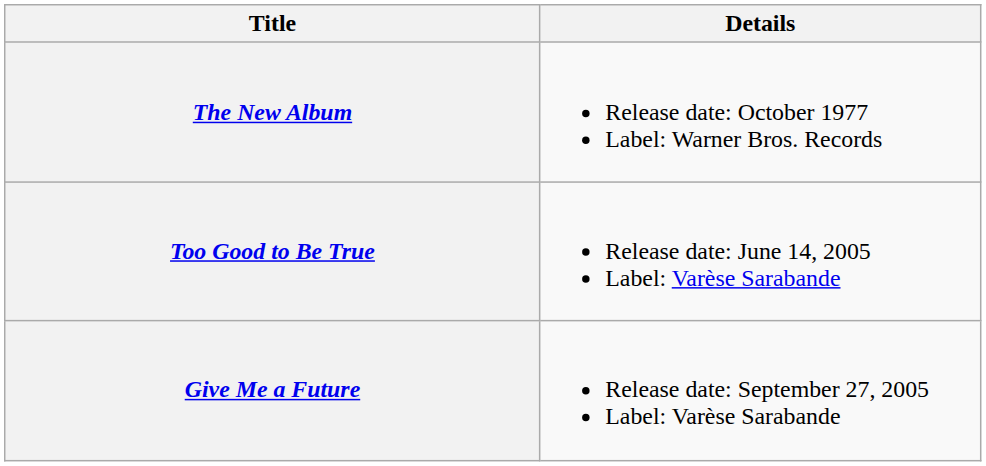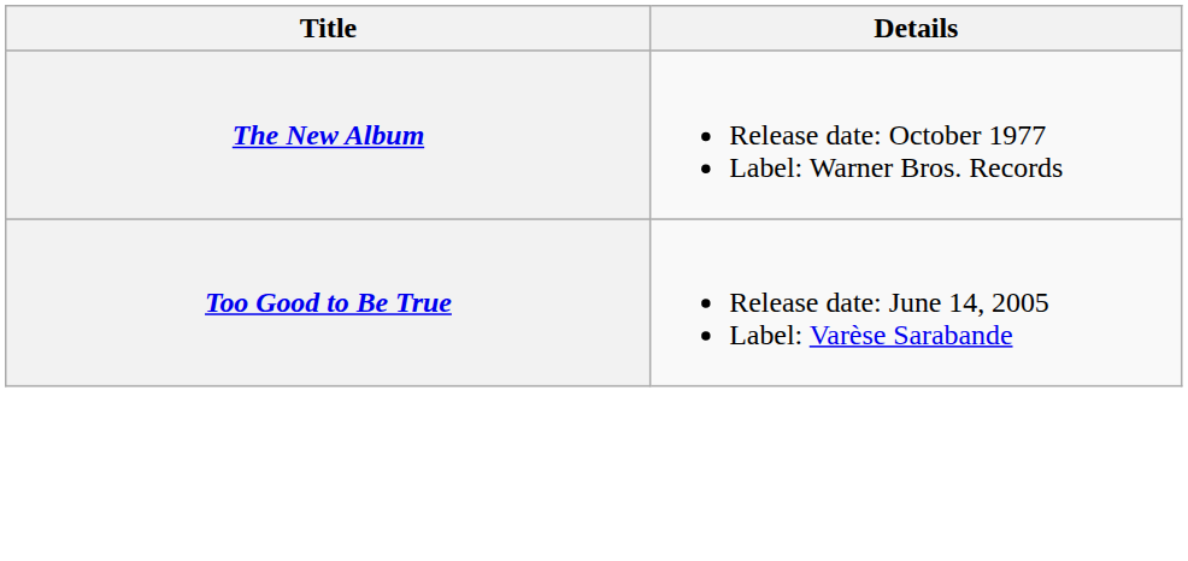- row: Give Me a Future | Release date: September 27, 2005 Label: Varèse Sarabande
